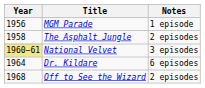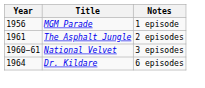The Asphalt Jungle | Year: 1958 -> 1961
National Velvet | Year: khaki background -> no background
- row: 1968 | Off to See the Wizard | 2 episodes
